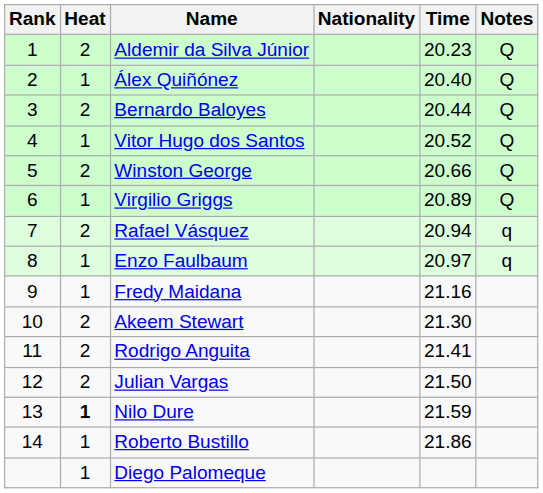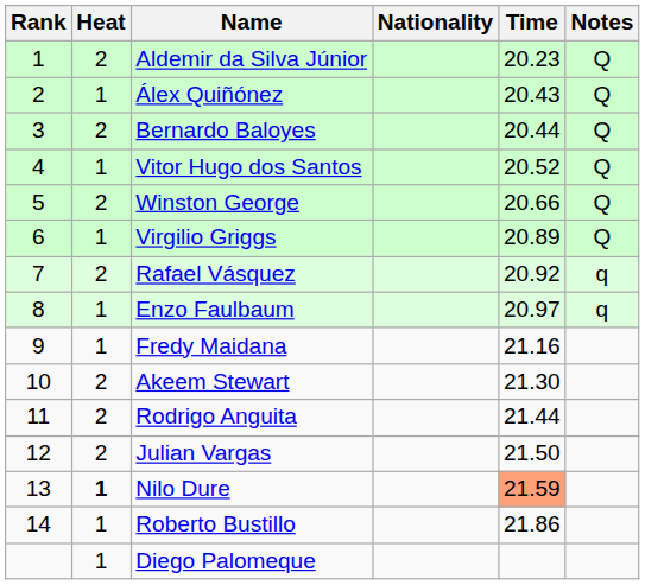Álex Quiñónez | Time: 20.40 -> 20.43
Rafael Vásquez | Time: 20.94 -> 20.92
Rodrigo Anguita | Time: 21.41 -> 21.44
Nilo Dure | Time: no background -> lightsalmon background
